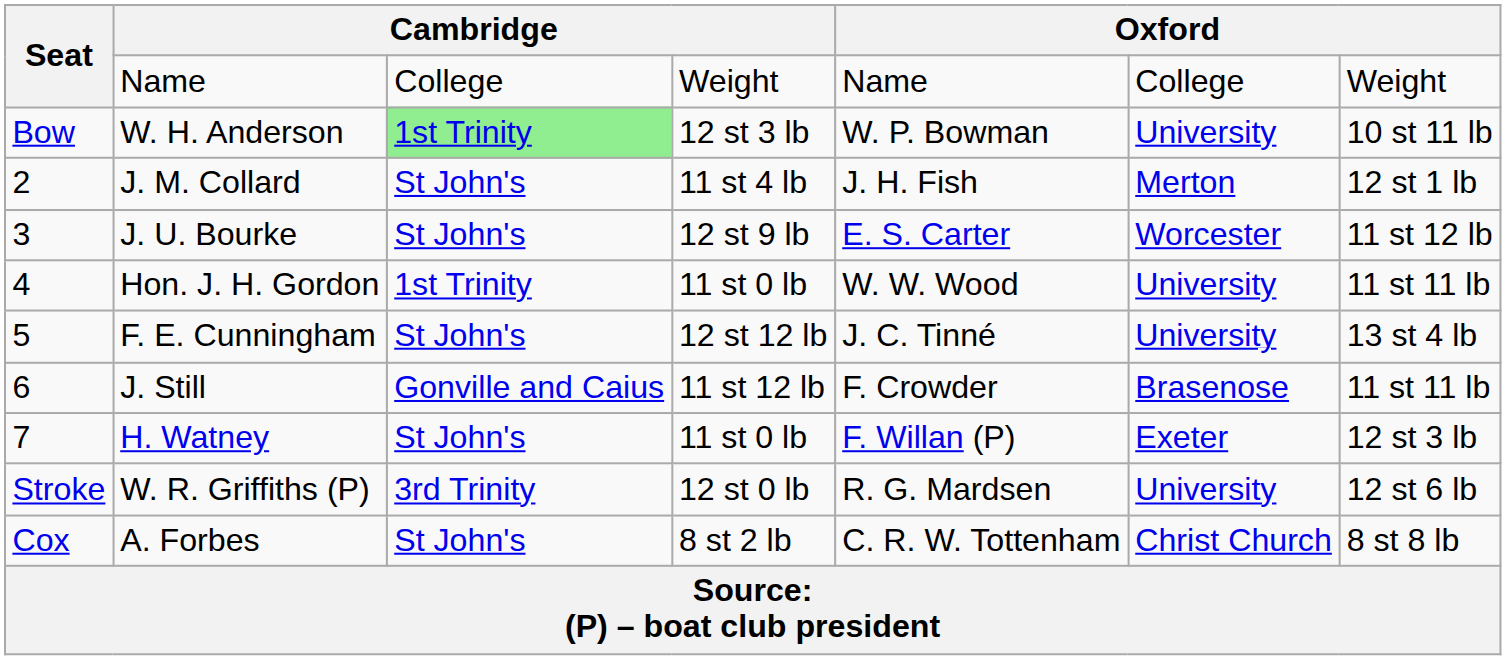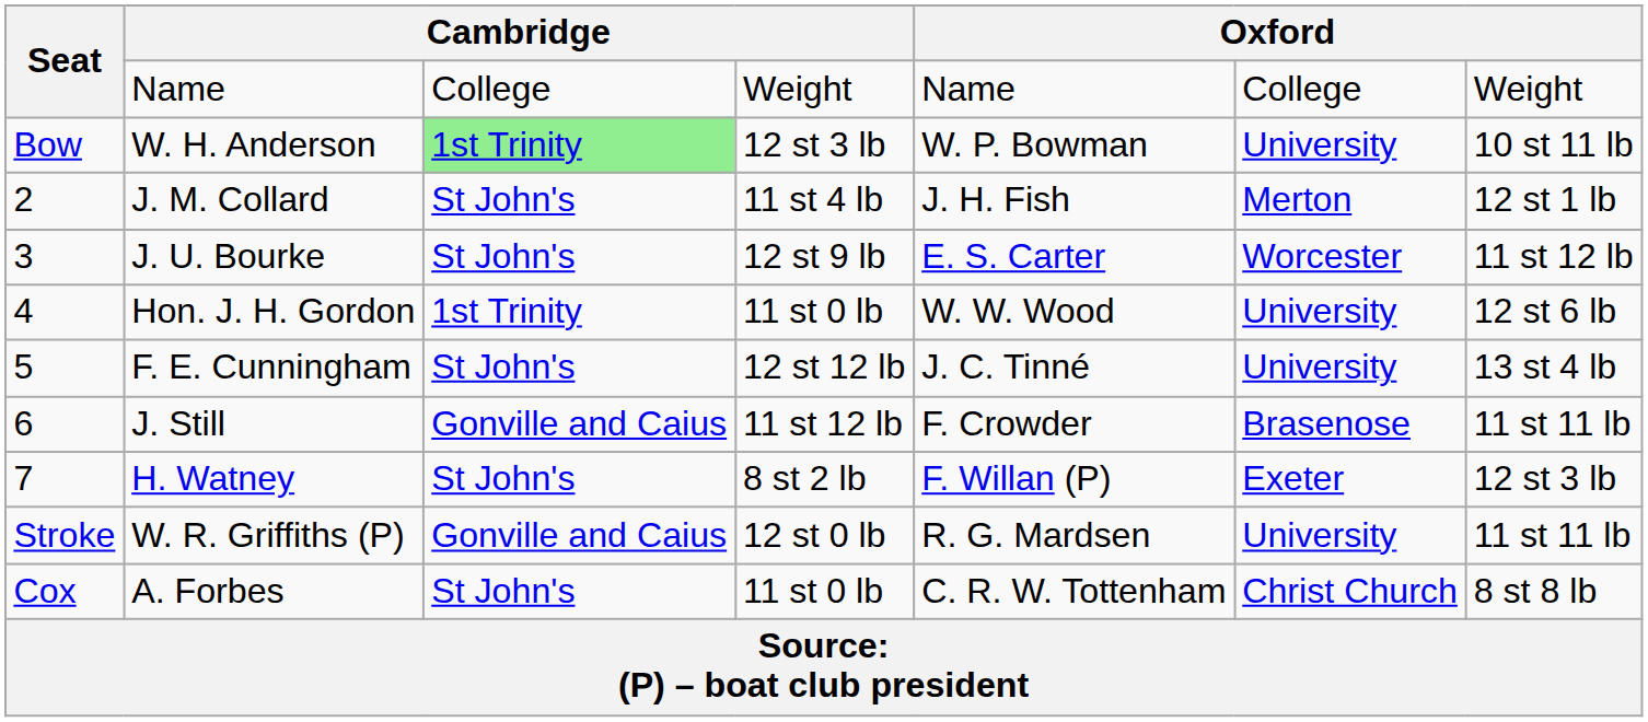Hon. J. H. Gordon | column 7: 11 st 11 lb -> 12 st 6 lb
H. Watney | column 4: 11 st 0 lb -> 8 st 2 lb
W. R. Griffiths (P) | column 3: 3rd Trinity -> Gonville and Caius
W. R. Griffiths (P) | column 7: 12 st 6 lb -> 11 st 11 lb
A. Forbes | column 4: 8 st 2 lb -> 11 st 0 lb
